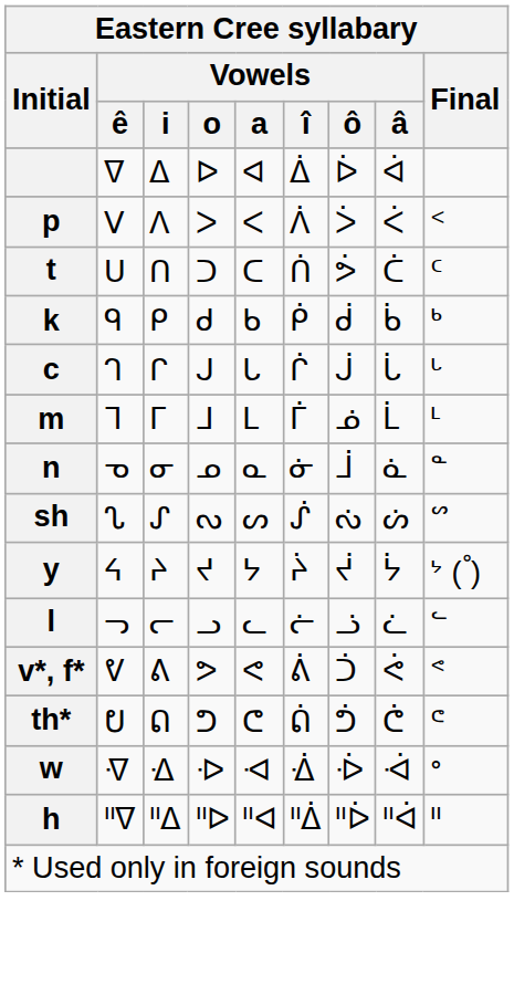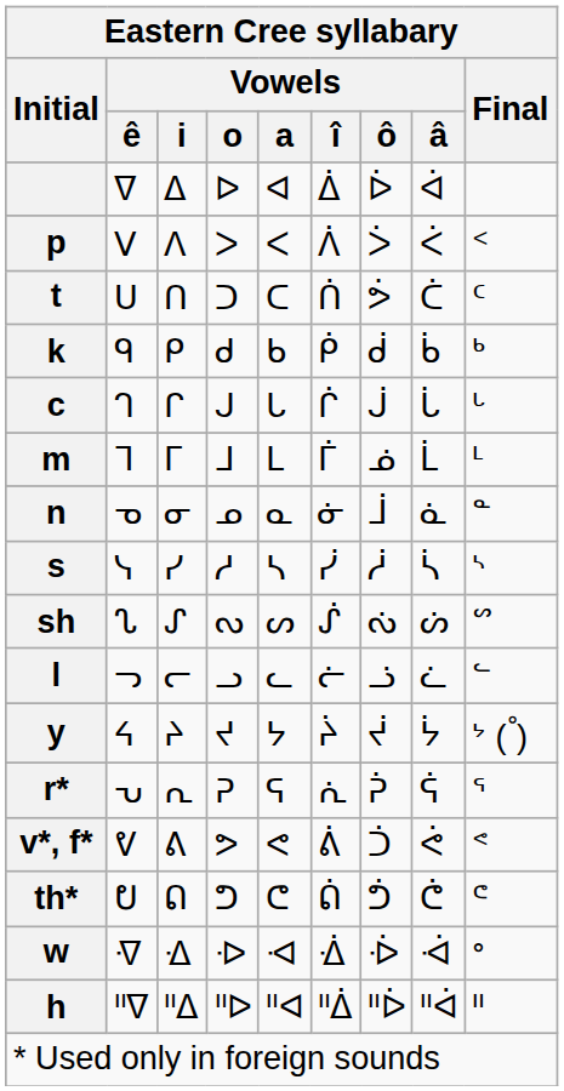+ row: s | ᓭ | ᓯ | ᓱ | ᓴ | ᓰ | ᓲ | ᓵ | ᔅ
rows swapped: y <-> l
+ row: r* | ᕃ | ᕆ | ᕈ | ᕋ | ᕇ | ᕉ | ᕌ | ᕐ
